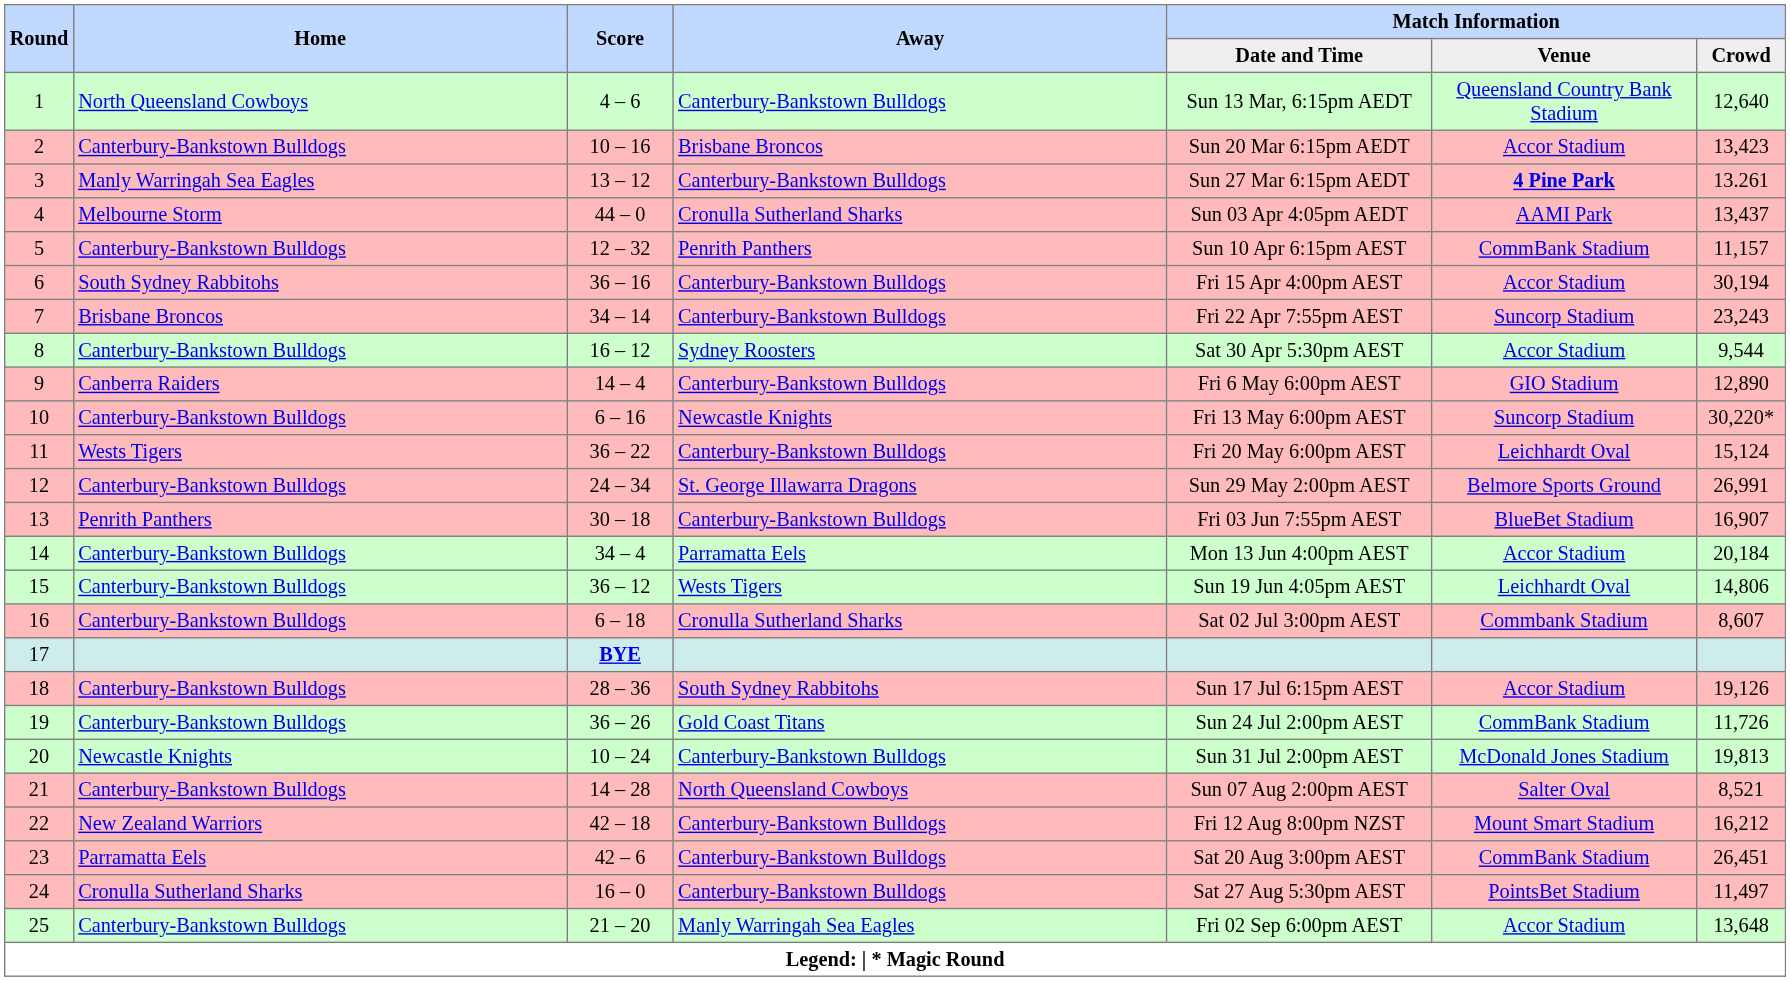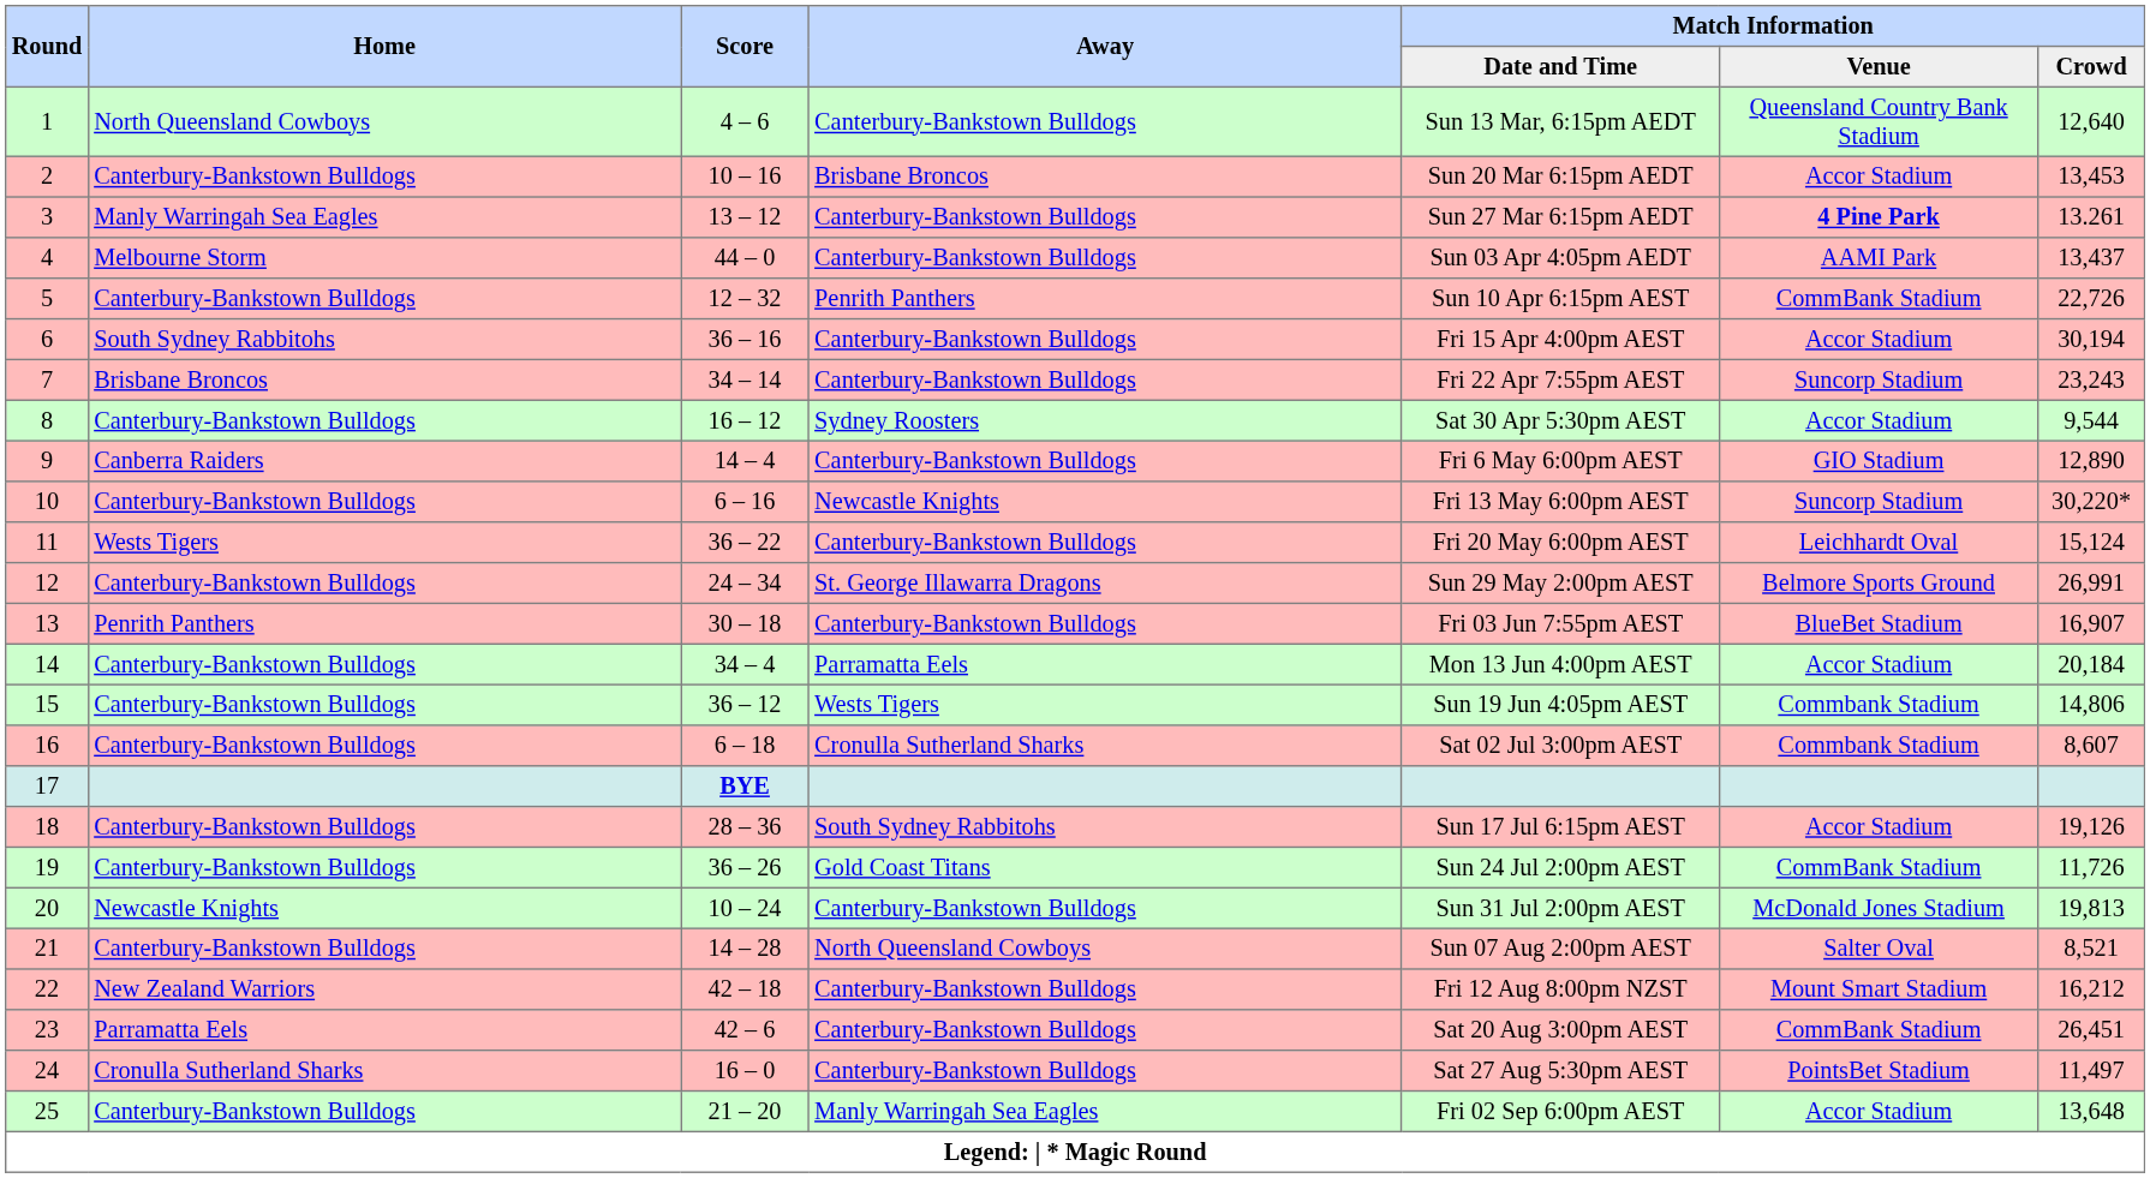2 | Match Information / Crowd: 13,423 -> 13,453
4 | Away: Cronulla Sutherland Sharks -> Canterbury-Bankstown Bulldogs
5 | Match Information / Crowd: 11,157 -> 22,726
15 | Match Information / Venue: Leichhardt Oval -> Commbank Stadium
